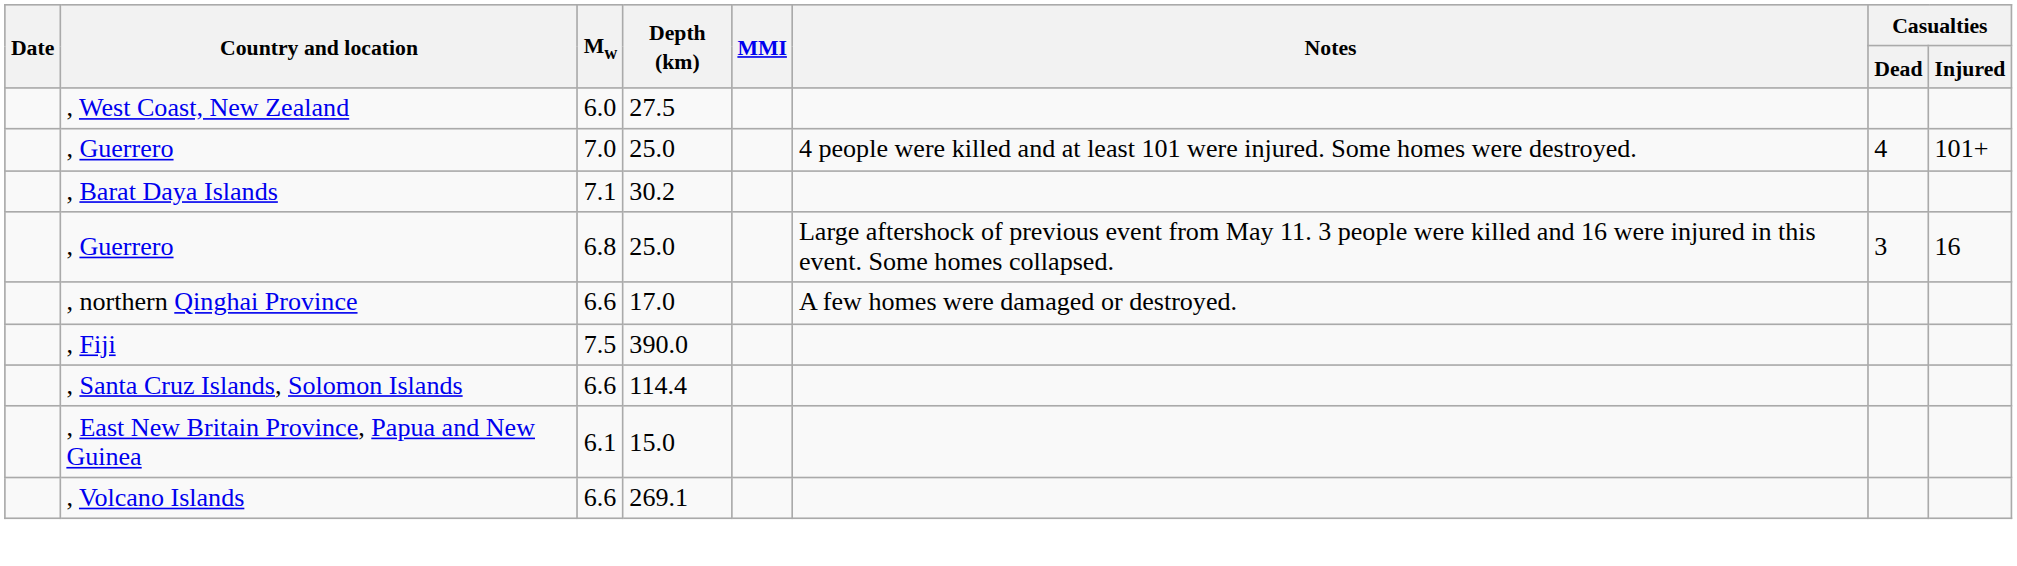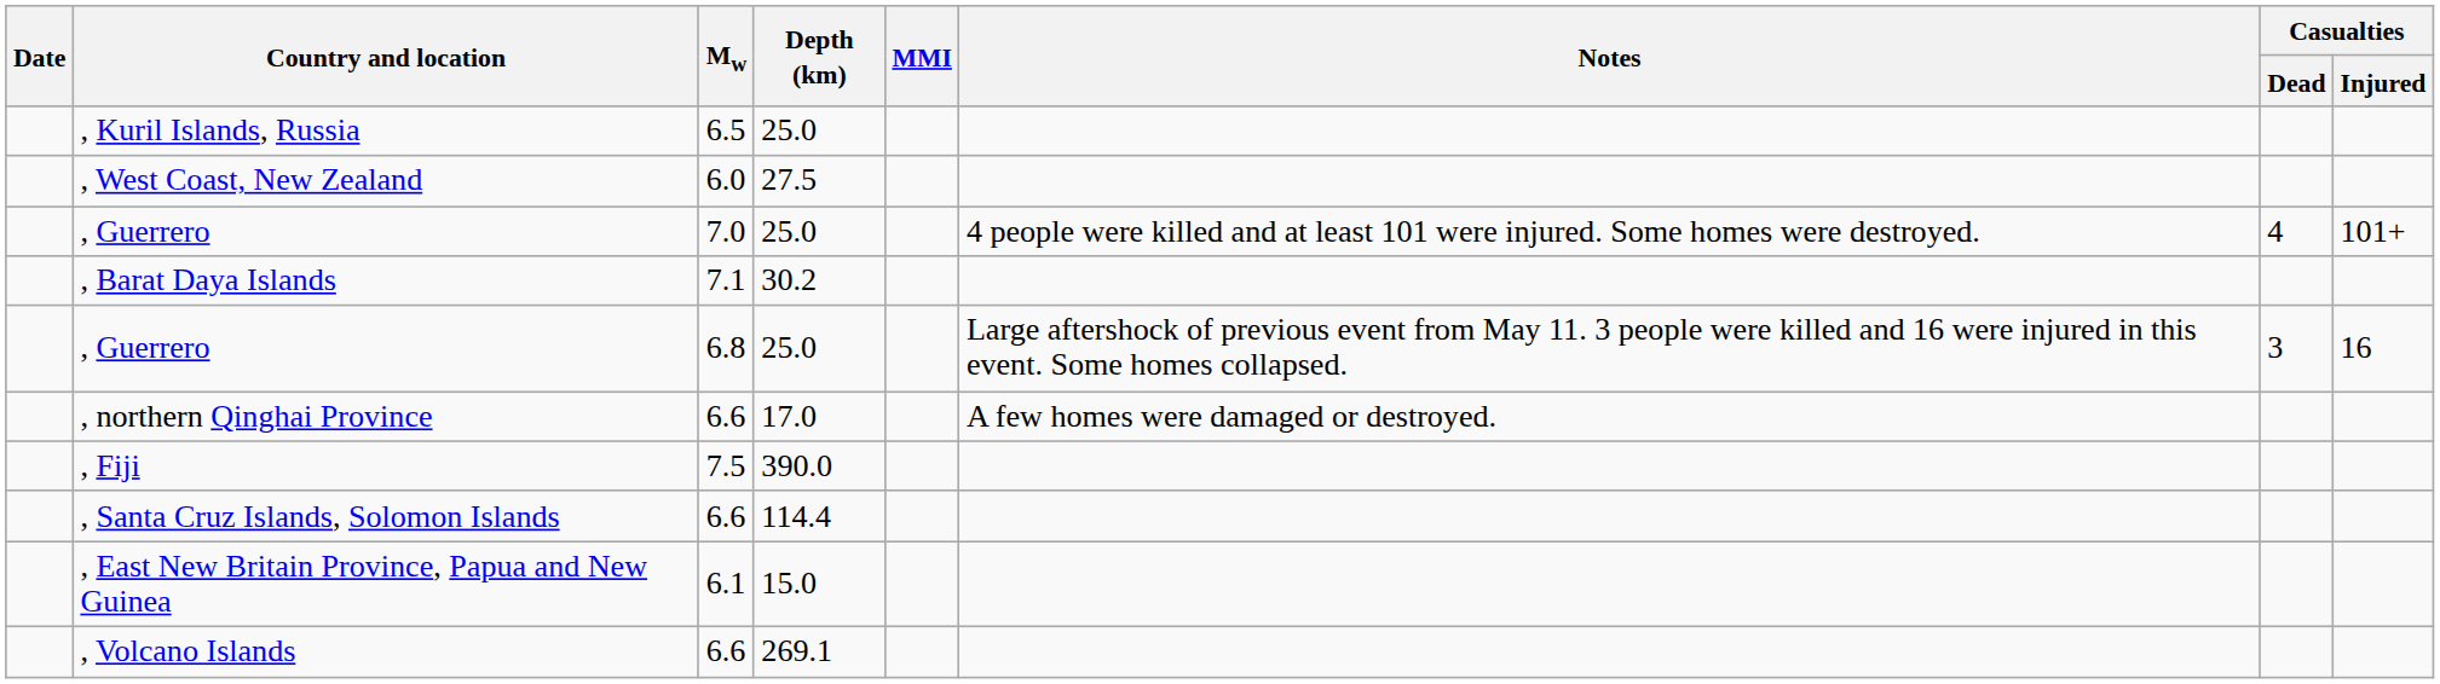+ row: , Kuril Islands, Russia | 6.5 | 25.0
